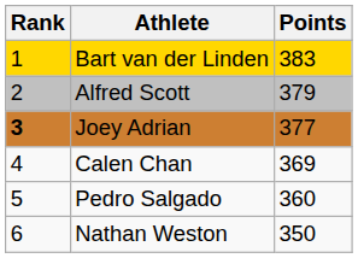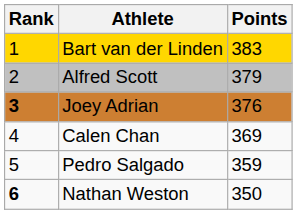Joey Adrian | Points: 377 -> 376
Pedro Salgado | Points: 360 -> 359
Nathan Weston | Rank: normal -> bold
